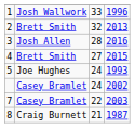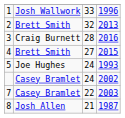3 | column 2: Josh Allen -> Craig Burnett
8 | column 2: Craig Burnett -> Josh Allen
